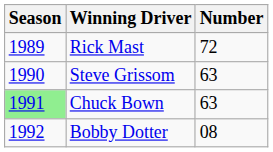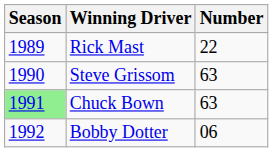Rick Mast | Number: 72 -> 22
Bobby Dotter | Number: 08 -> 06
